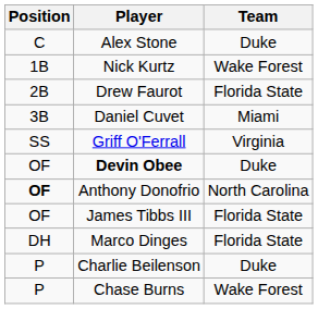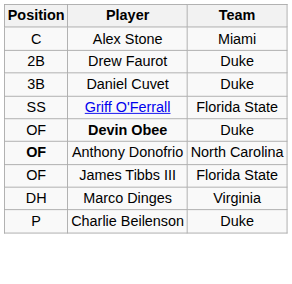Alex Stone | Team: Duke -> Miami
- row: 1B | Nick Kurtz | Wake Forest
Drew Faurot | Team: Florida State -> Duke
Daniel Cuvet | Team: Miami -> Duke
Griff O'Ferrall | Team: Virginia -> Florida State
Marco Dinges | Team: Florida State -> Virginia
- row: P | Chase Burns | Wake Forest
